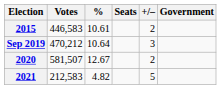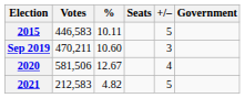2015 | %: 10.61 -> 10.11
2015 | +/–: 2 -> 5
Sep 2019 | Votes: 470,212 -> 470,211
Sep 2019 | %: 10.64 -> 10.60
2020 | Votes: 581,507 -> 581,506
2020 | +/–: 2 -> 4
